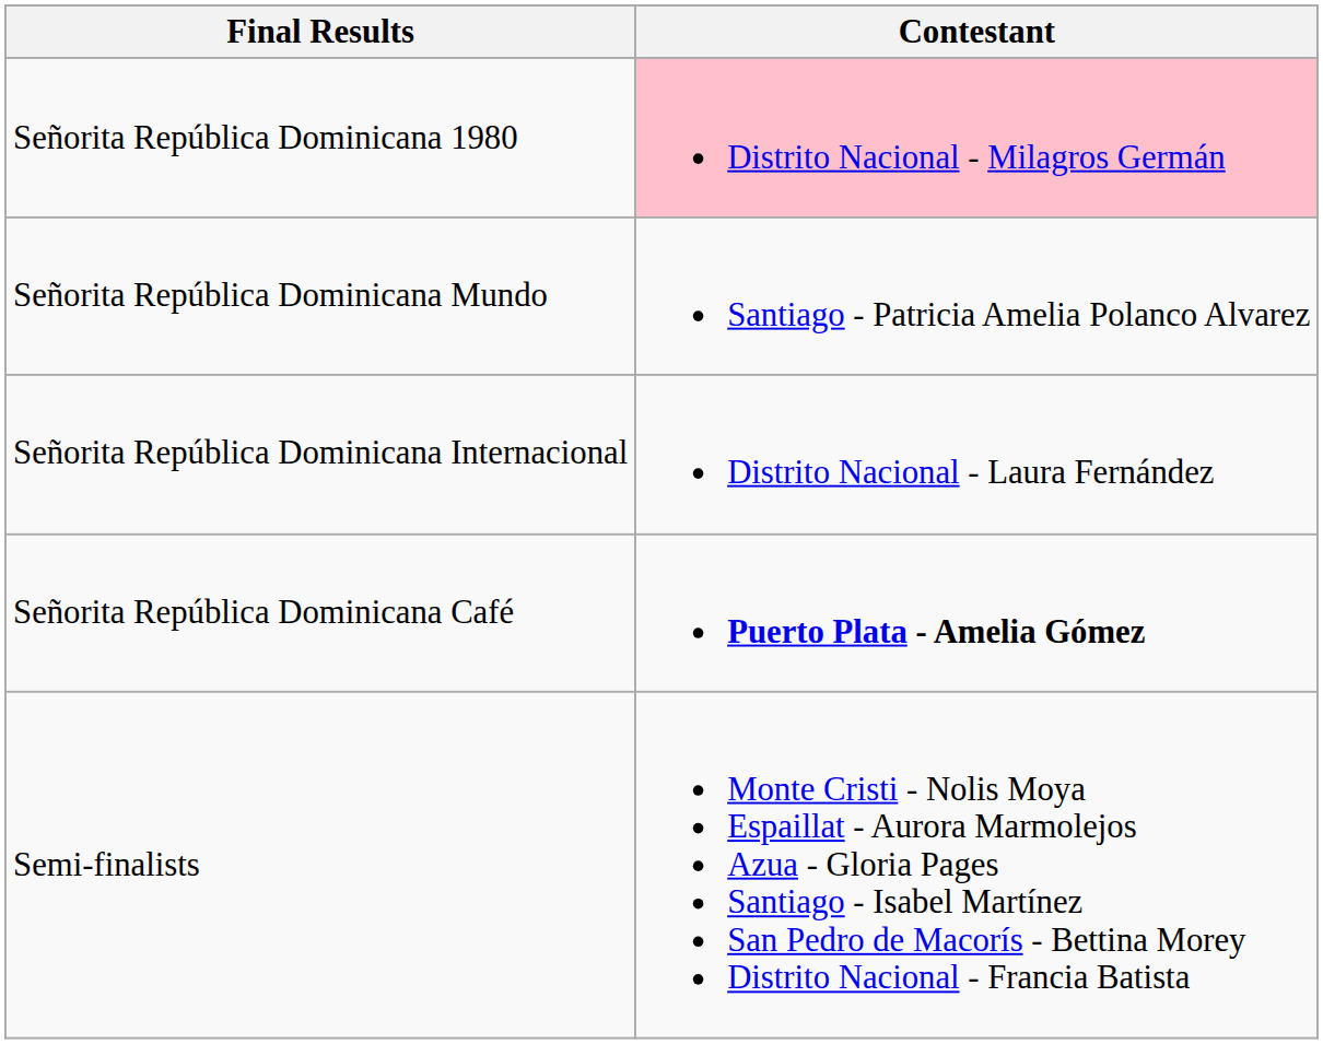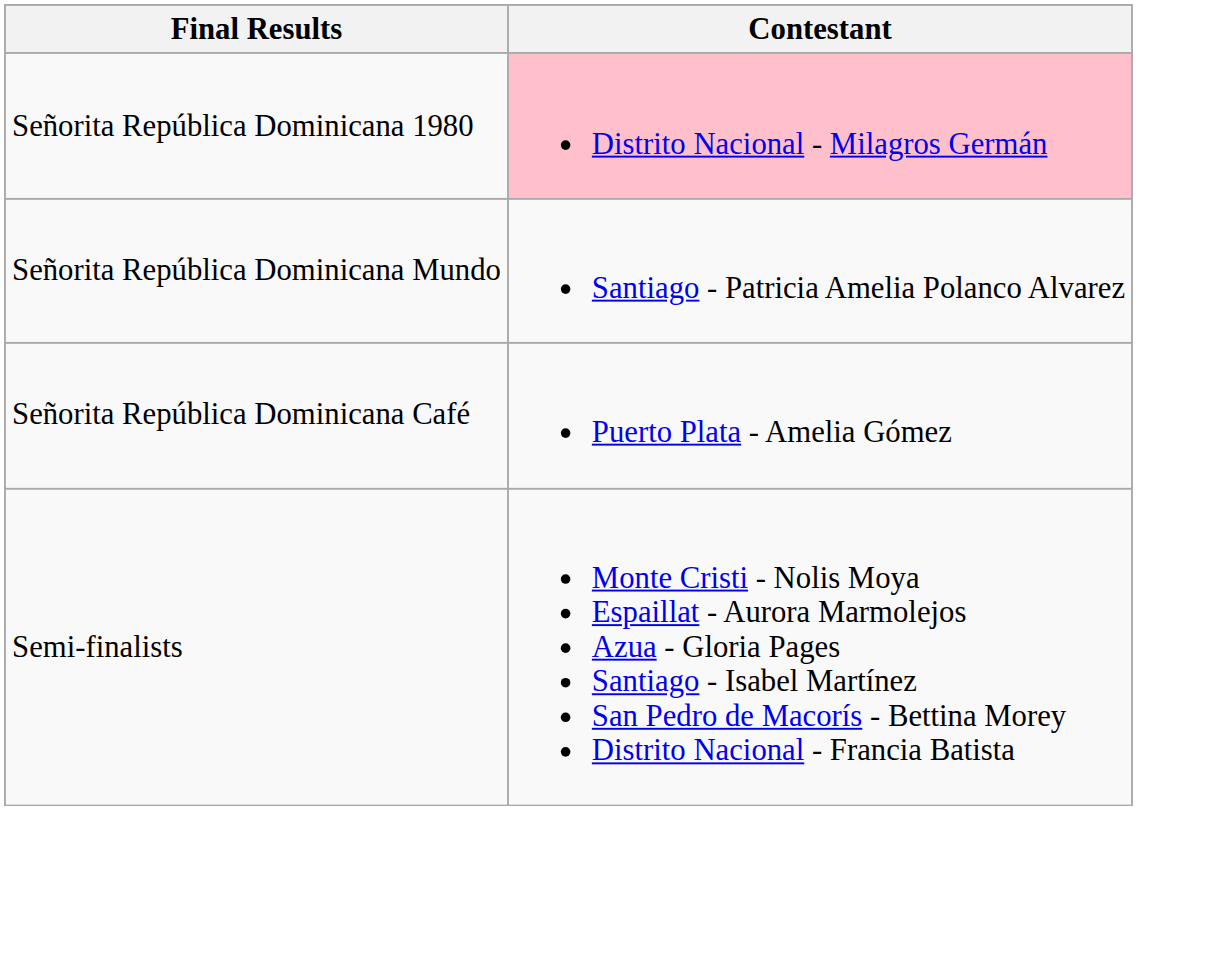- row: Señorita República Dominicana Internacional | Distrito Nacional - Laura Fernández
Señorita República Dominicana Café | Contestant: bold -> normal
